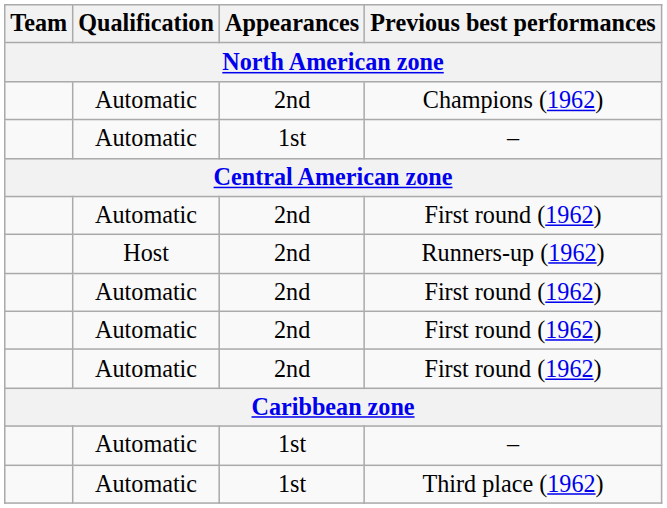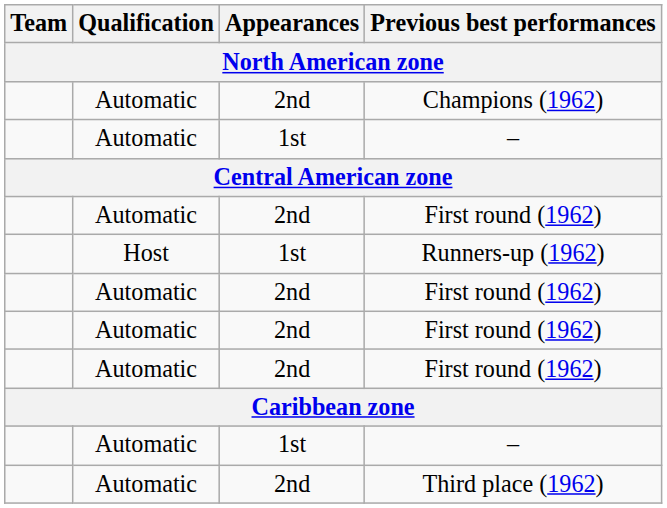Runners-up (1962) | Appearances: 2nd -> 1st
Third place (1962) | Appearances: 1st -> 2nd
